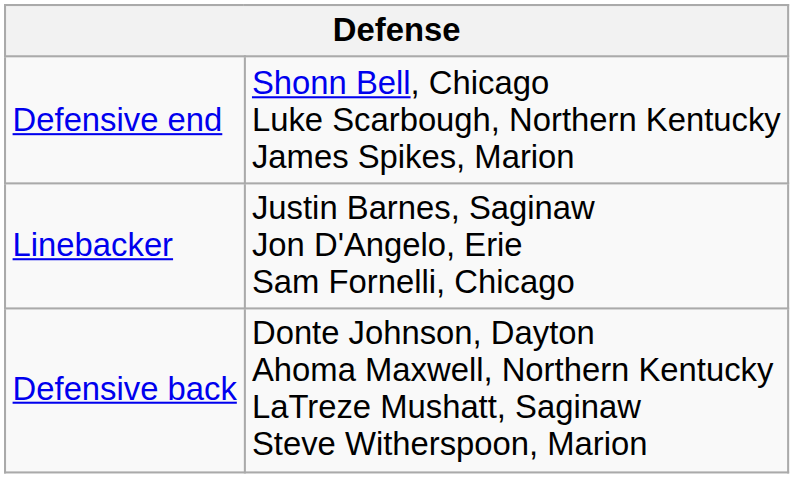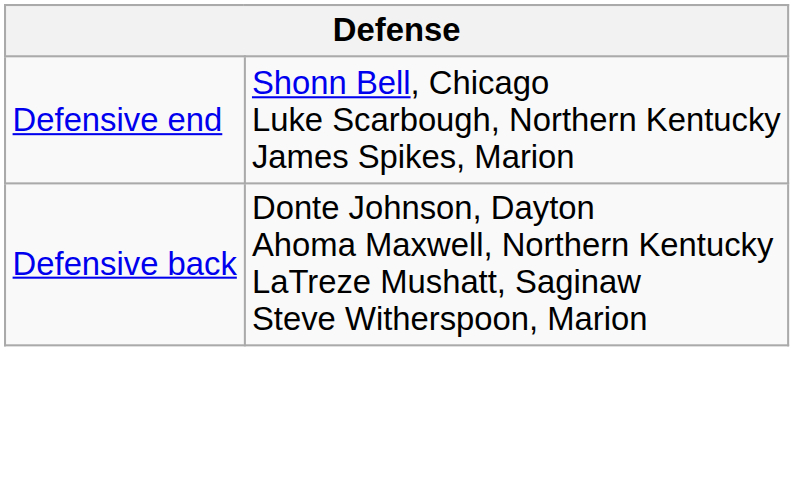- row: Linebacker | Justin Barnes, Saginaw Jon D'Angelo, Erie Sam Fornelli, Chicago
